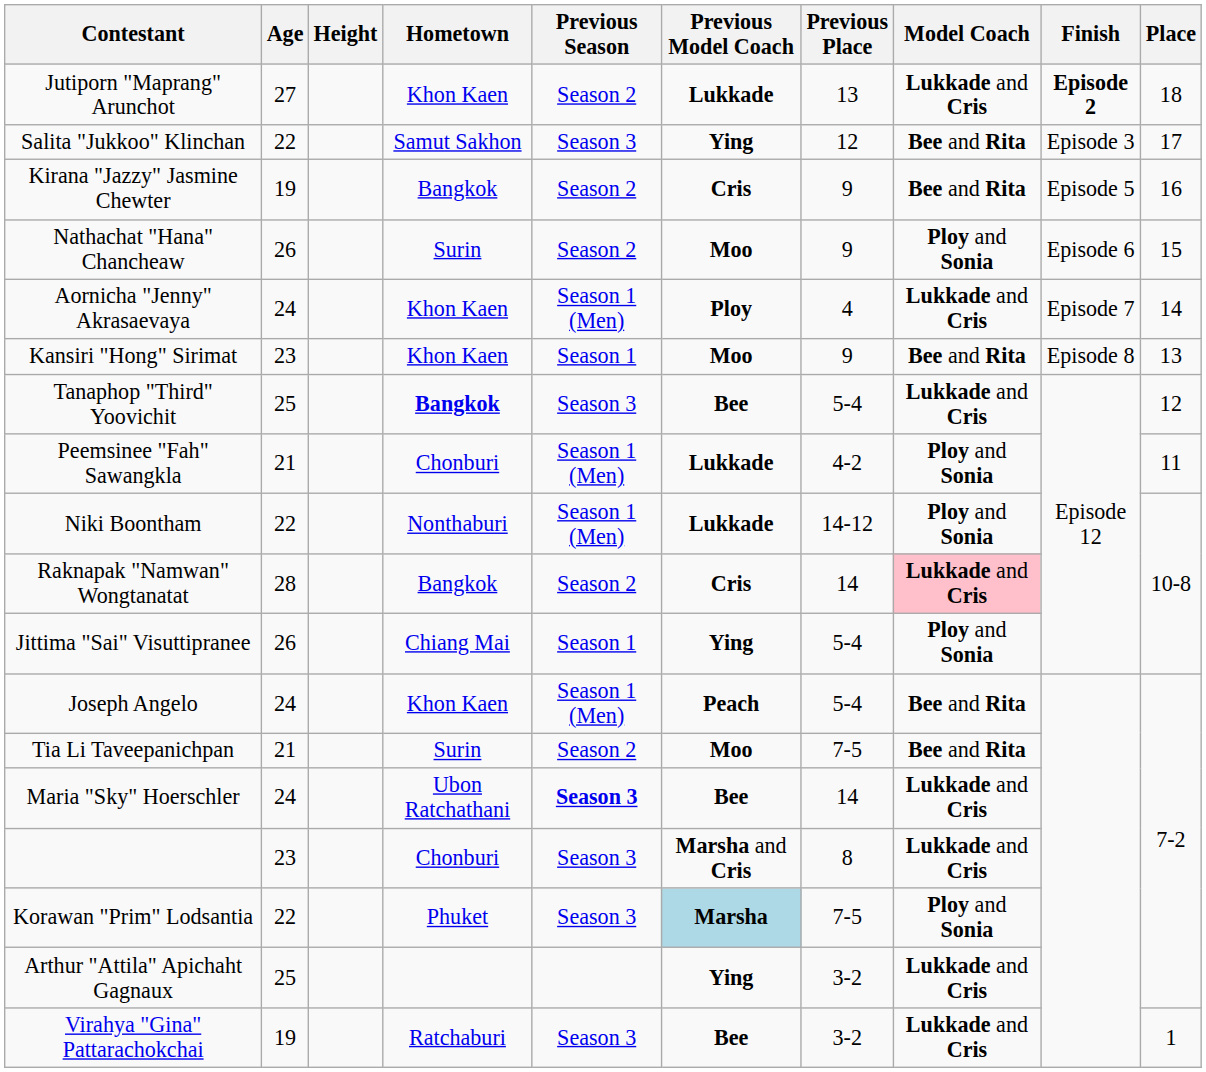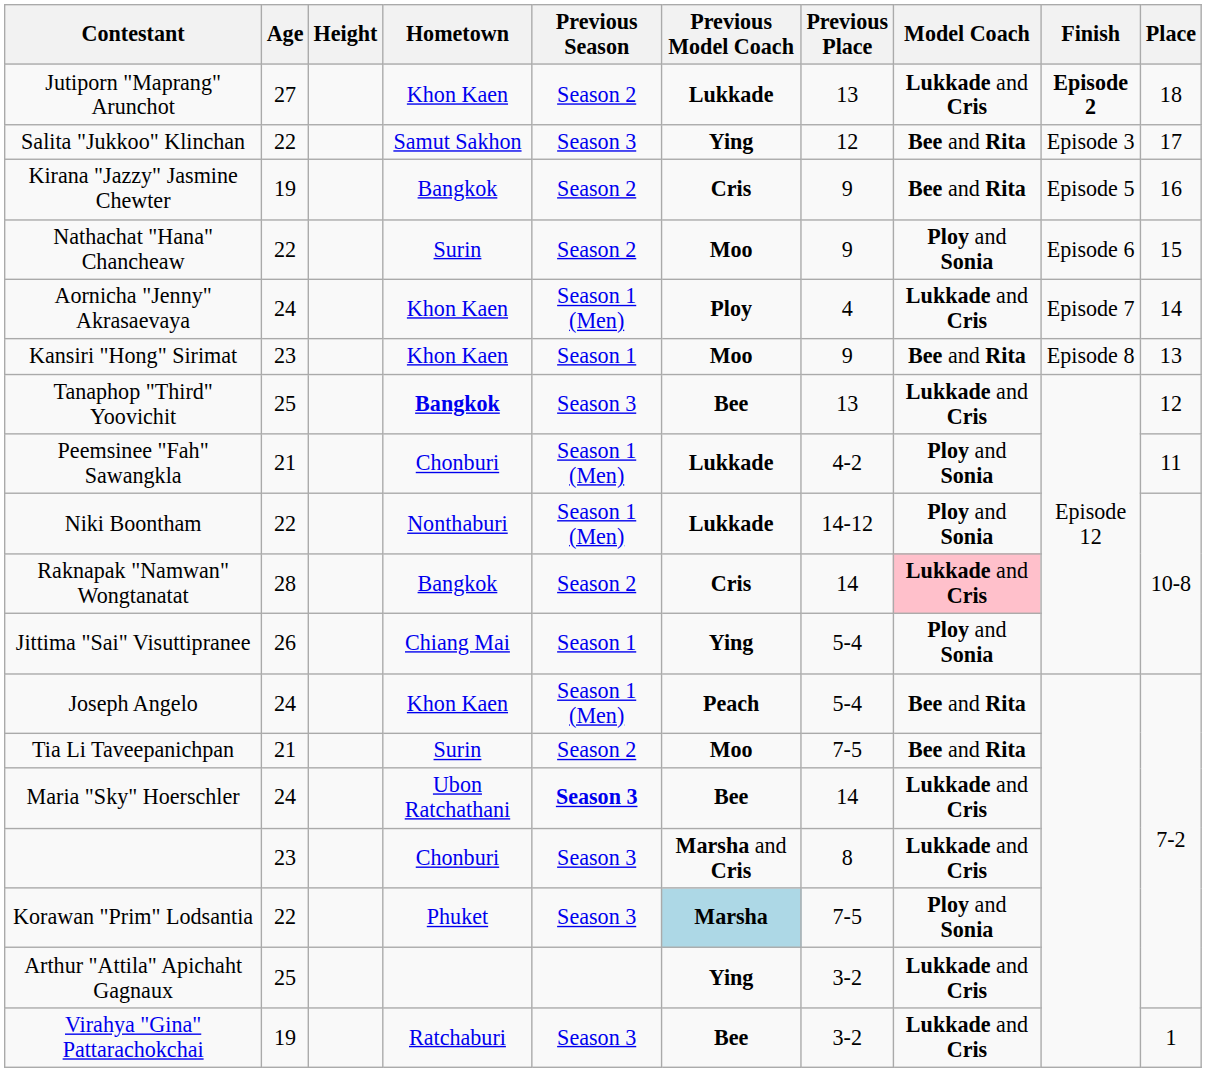Nathachat "Hana" Chancheaw | Age: 26 -> 22
Tanaphop "Third" Yoovichit | Previous Place: 5-4 -> 13
